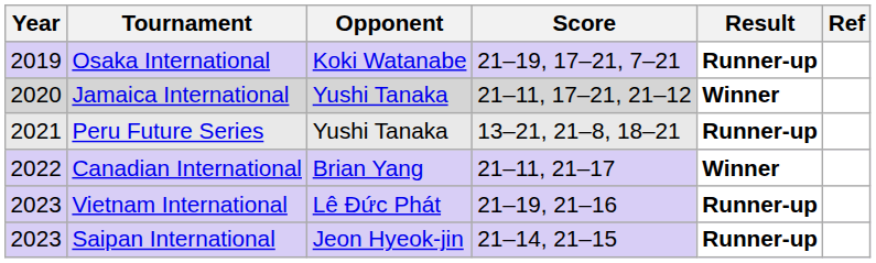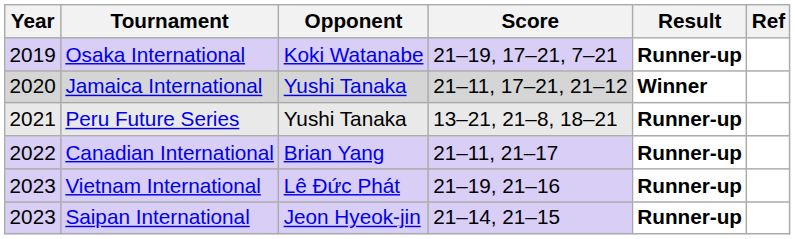Canadian International | Result: Winner -> Runner-up
